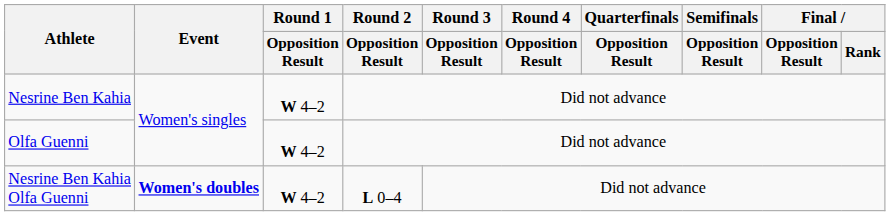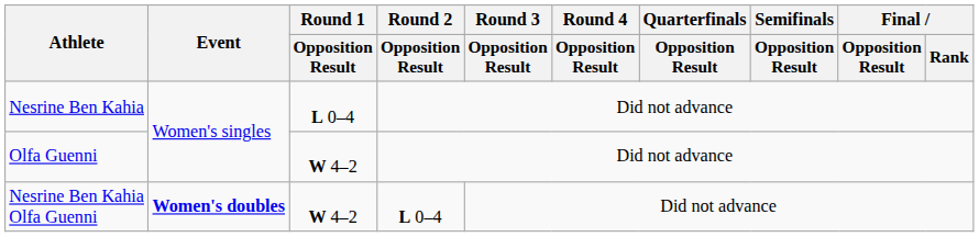Nesrine Ben Kahia | Round 1 / Opposition Result: W 4–2 -> L 0–4
